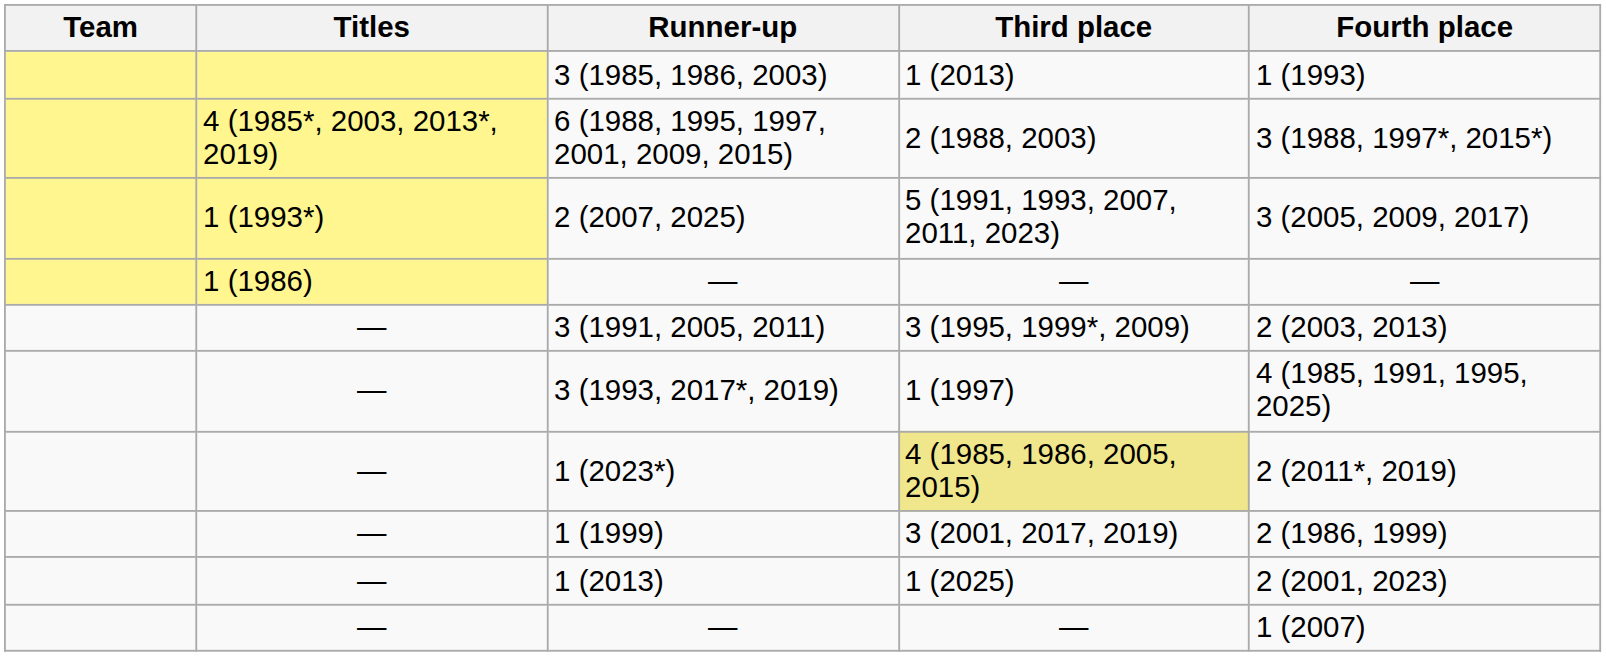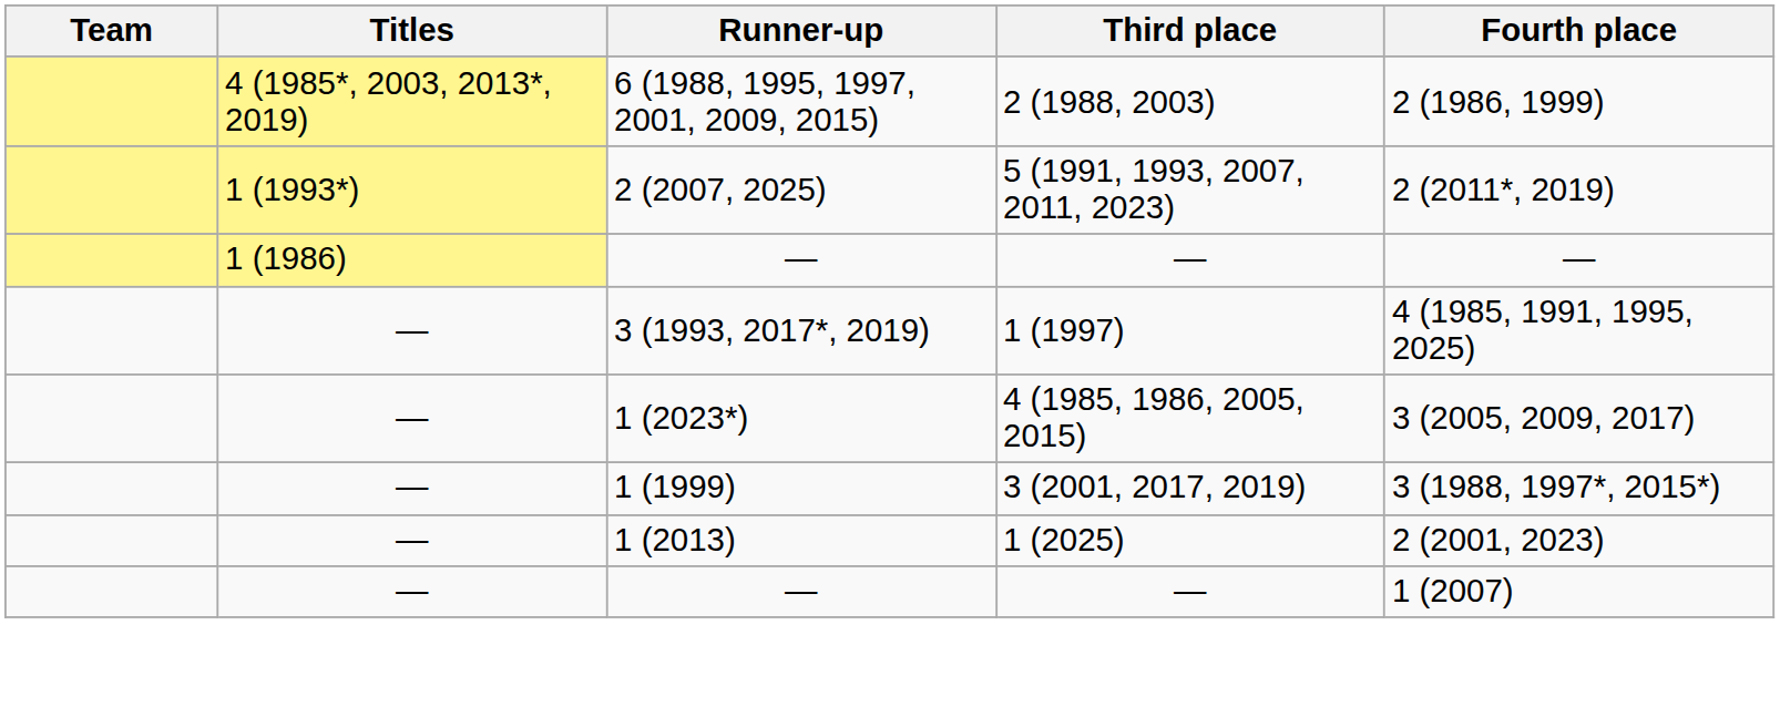- row: 3 (1985, 1986, 2003) | 1 (2013) | 1 (1993)
6 (1988, 1995, 1997, 2001, 2009, 2015) | Fourth place: 3 (1988, 1997*, 2015*) -> 2 (1986, 1999)
2 (2007, 2025) | Fourth place: 3 (2005, 2009, 2017) -> 2 (2011*, 2019)
- row: — | 3 (1991, 2005, 2011) | 3 (1995, 1999*, 2009) | 2 (2003, 2013)
1 (2023*) | Third place: khaki background -> no background
1 (2023*) | Fourth place: 2 (2011*, 2019) -> 3 (2005, 2009, 2017)
1 (1999) | Fourth place: 2 (1986, 1999) -> 3 (1988, 1997*, 2015*)
